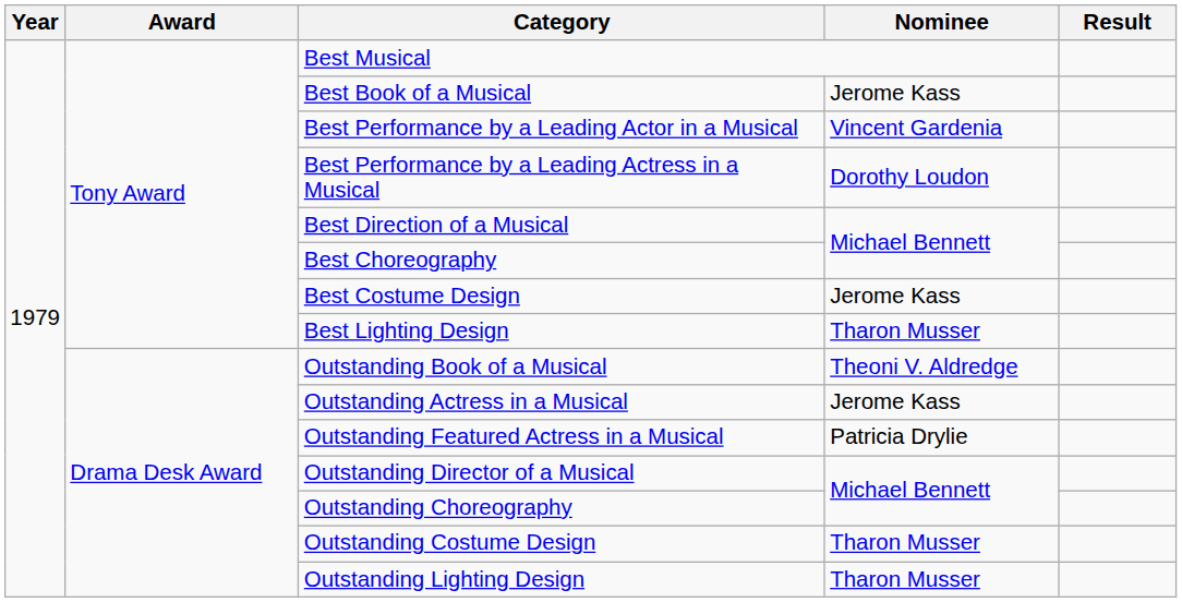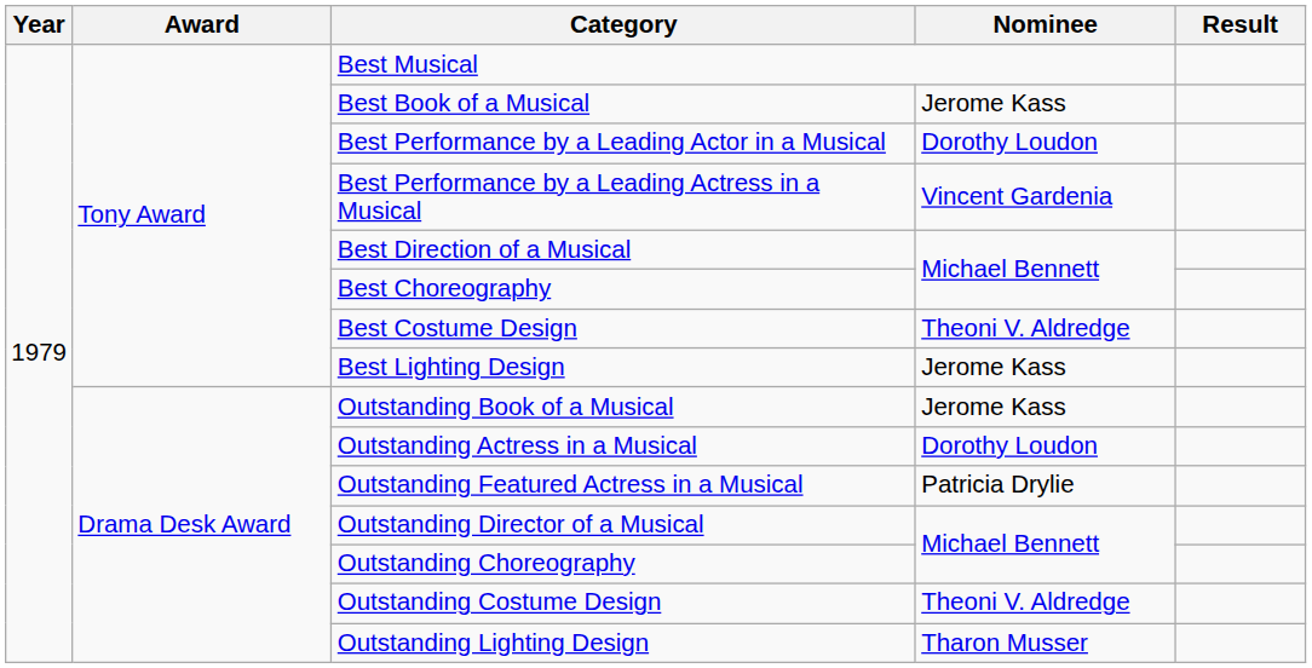Best Performance by a Leading Actor in a Musical | Nominee: Vincent Gardenia -> Dorothy Loudon
Best Performance by a Leading Actress in a Musical | Nominee: Dorothy Loudon -> Vincent Gardenia
Best Costume Design | Nominee: Jerome Kass -> Theoni V. Aldredge
Best Lighting Design | Nominee: Tharon Musser -> Jerome Kass
Outstanding Book of a Musical | Nominee: Theoni V. Aldredge -> Jerome Kass
Outstanding Actress in a Musical | Nominee: Jerome Kass -> Dorothy Loudon
Outstanding Costume Design | Nominee: Tharon Musser -> Theoni V. Aldredge
